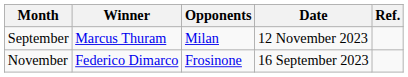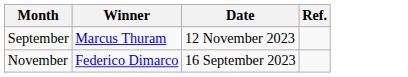- column: Opponents | Milan | Frosinone
